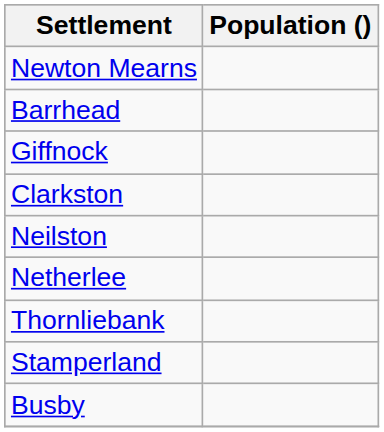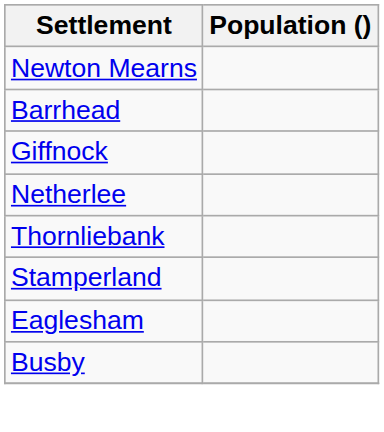- row: Clarkston
- row: Neilston
+ row: Eaglesham
